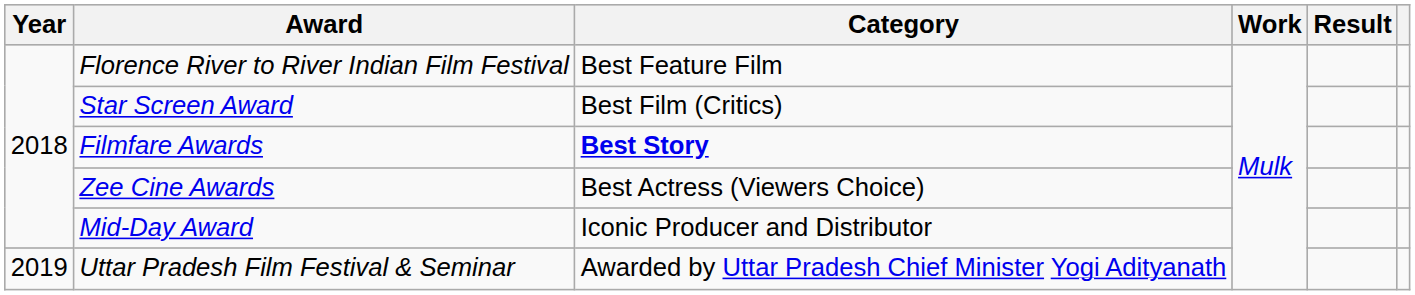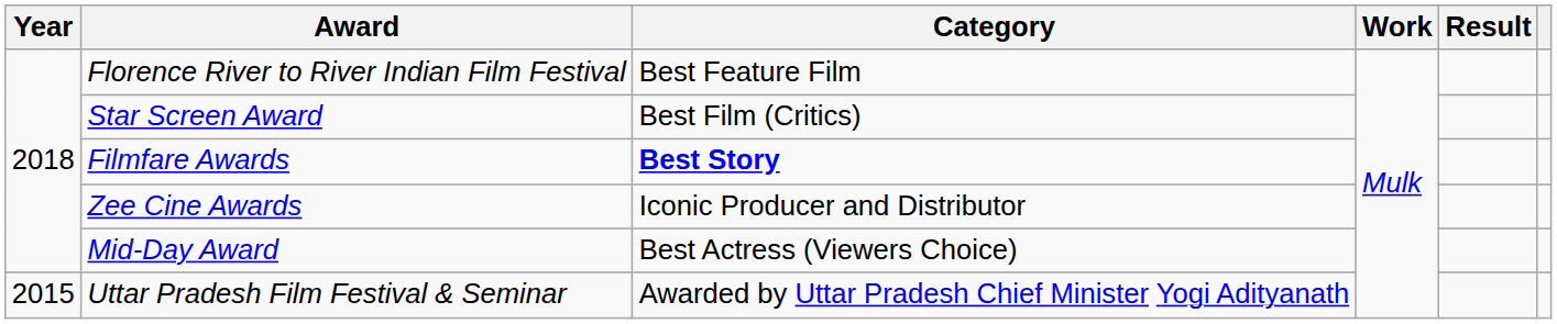Zee Cine Awards | Category: Best Actress (Viewers Choice) -> Iconic Producer and Distributor
Mid-Day Award | Category: Iconic Producer and Distributor -> Best Actress (Viewers Choice)
Uttar Pradesh Film Festival & Seminar | Year: 2019 -> 2015
